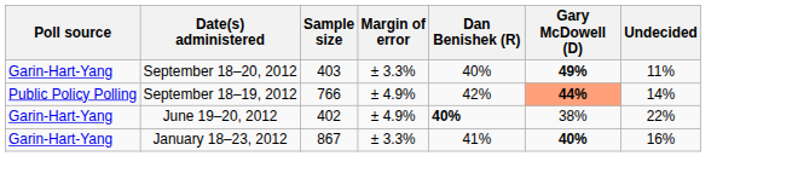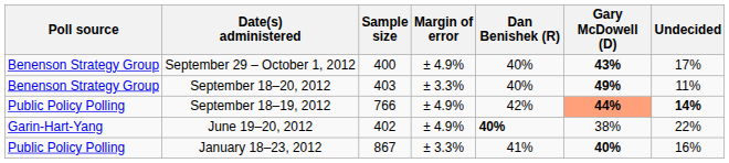+ row: Benenson Strategy Group | September 29 – October 1, 2012 | 400 | ± 4.9% | 40% | 43% | 17%
September 18–20, 2012 | Poll source: Garin-Hart-Yang -> Benenson Strategy Group
September 18–19, 2012 | Undecided: normal -> bold
January 18–23, 2012 | Poll source: Garin-Hart-Yang -> Public Policy Polling
